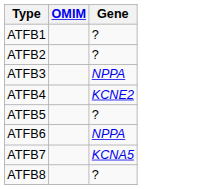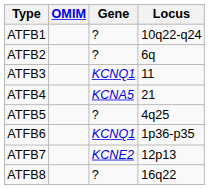+ column: Locus | 10q22-q24 | 6q | 11 | 21 | 4q25 | 1p36-p35 | 12p13 | 16q22
ATFB3 | Gene: NPPA -> KCNQ1
ATFB4 | Gene: KCNE2 -> KCNA5
ATFB6 | Gene: NPPA -> KCNQ1
ATFB7 | Gene: KCNA5 -> KCNE2
